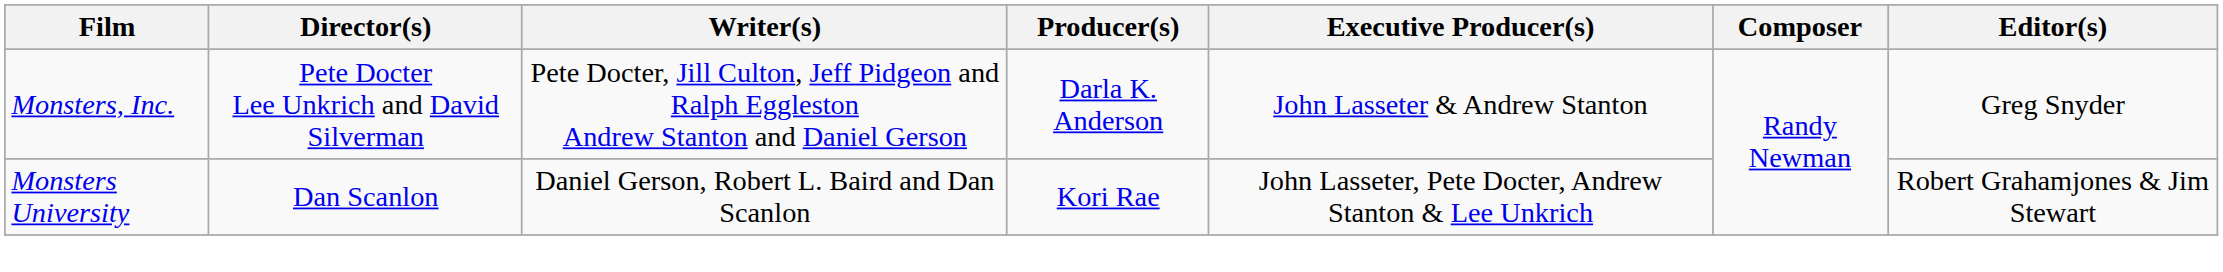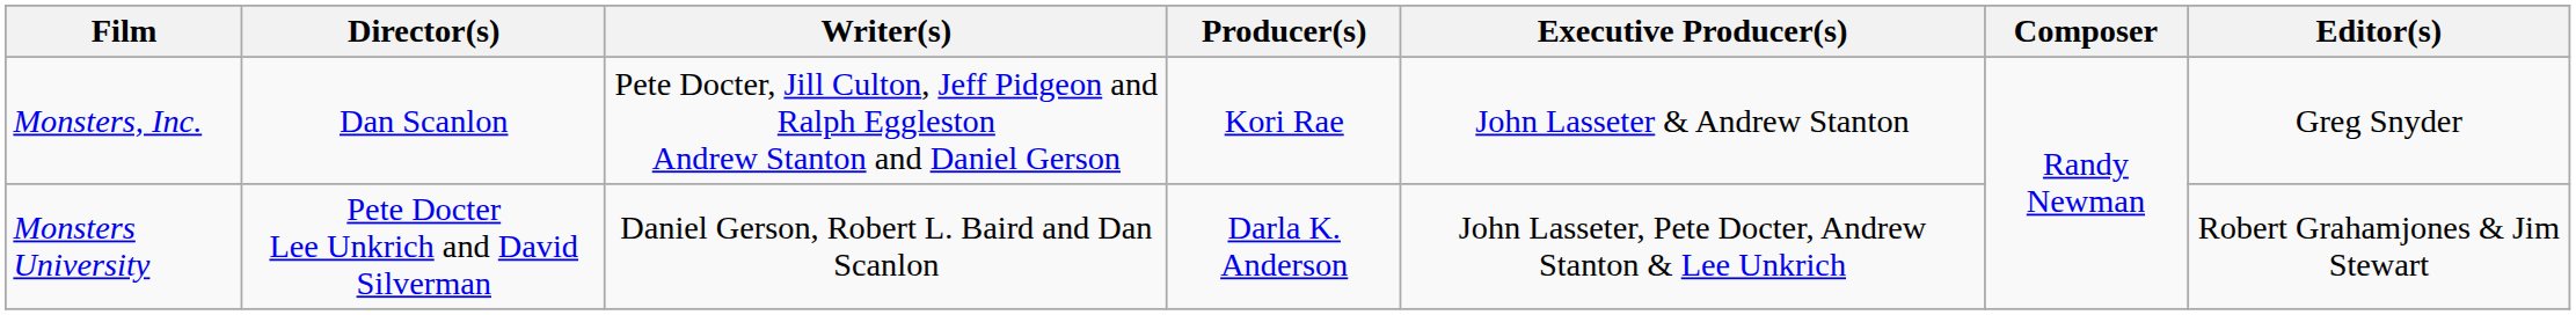Monsters, Inc. | Director(s): Pete Docter Lee Unkrich and David Silverman -> Dan Scanlon
Monsters, Inc. | Producer(s): Darla K. Anderson -> Kori Rae
Monsters University | Director(s): Dan Scanlon -> Pete Docter Lee Unkrich and David Silverman
Monsters University | Producer(s): Kori Rae -> Darla K. Anderson
